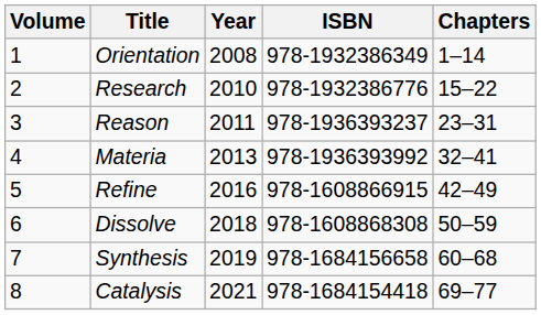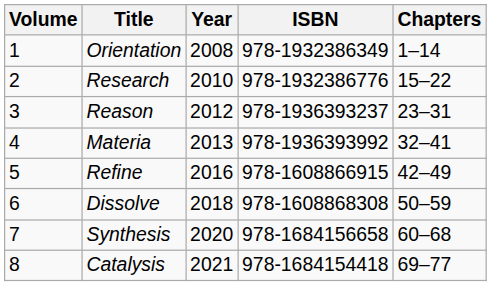Reason | Year: 2011 -> 2012
Synthesis | Year: 2019 -> 2020
